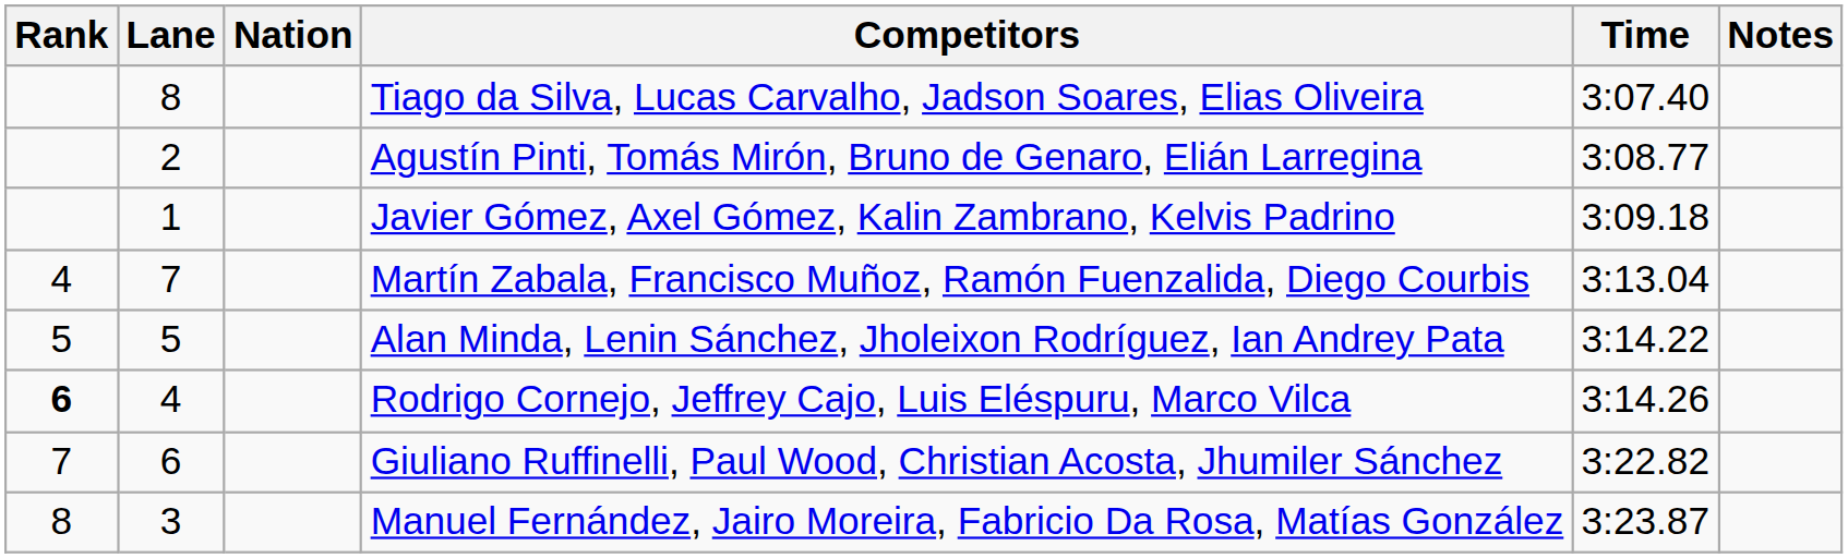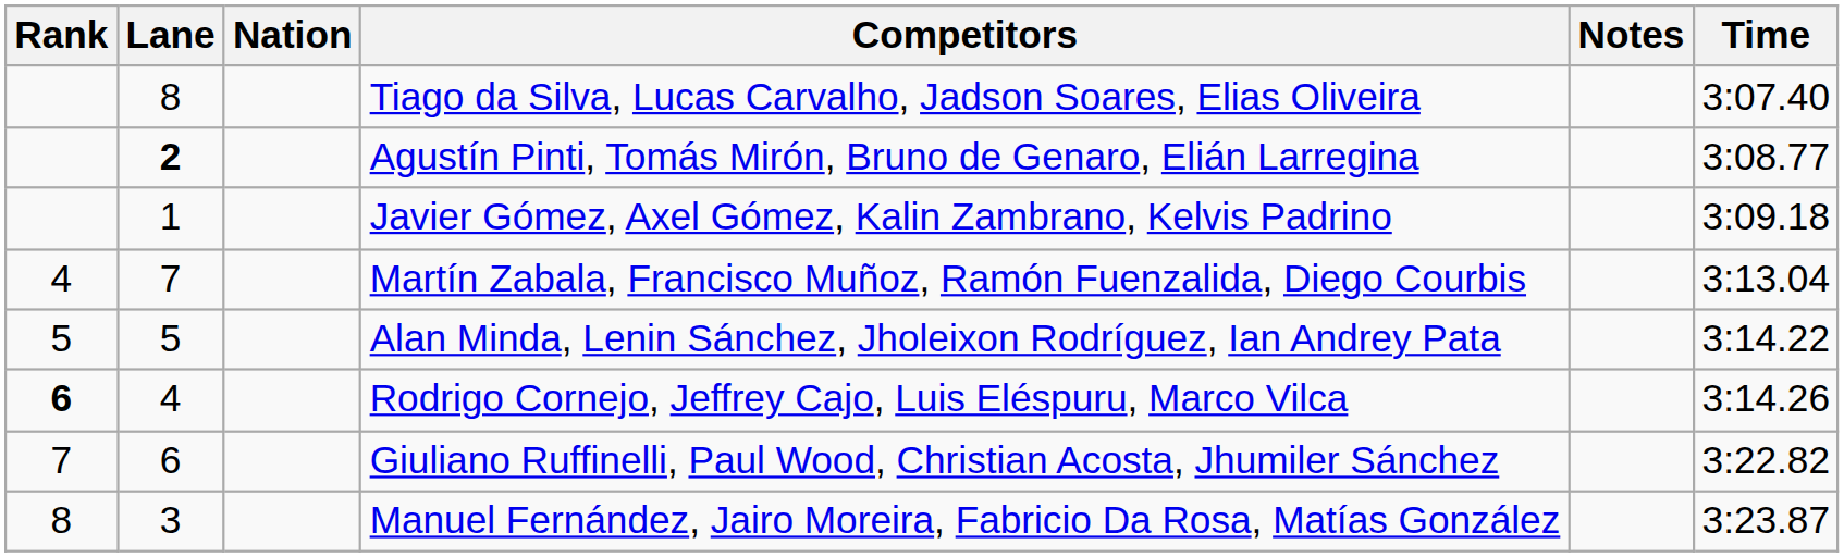columns swapped: Time <-> Notes
Agustín Pinti, Tomás Mirón, Bruno de Genaro, Elián Larregina | Lane: normal -> bold
